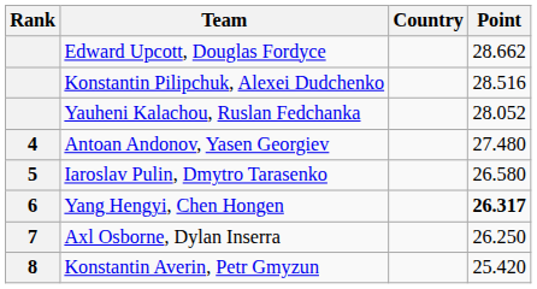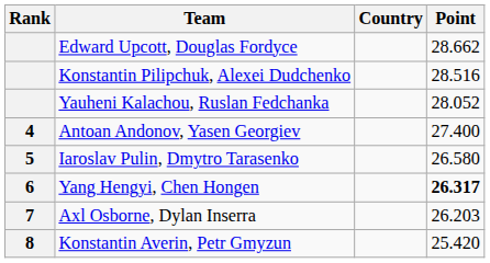Antoan Andonov, Yasen Georgiev | Point: 27.480 -> 27.400
Axl Osborne, Dylan Inserra | Point: 26.250 -> 26.203
